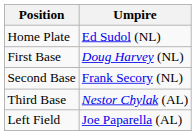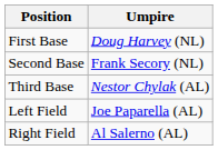- row: Home Plate | Ed Sudol (NL)
+ row: Right Field | Al Salerno (AL)
